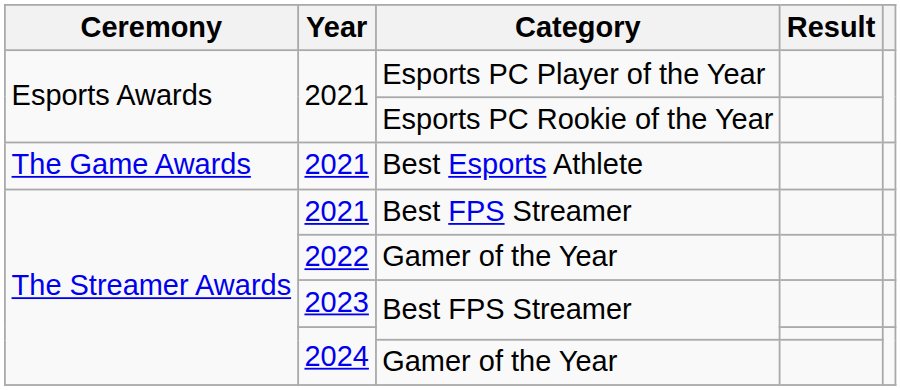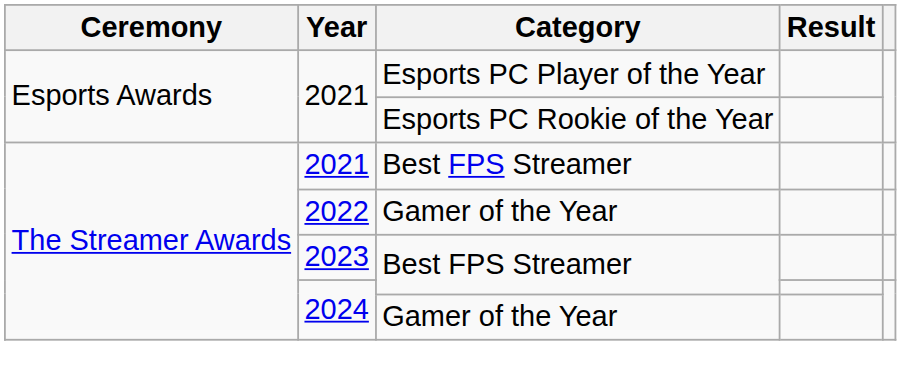- row: The Game Awards | 2021 | Best Esports Athlete
